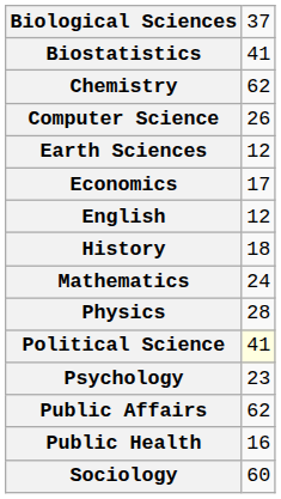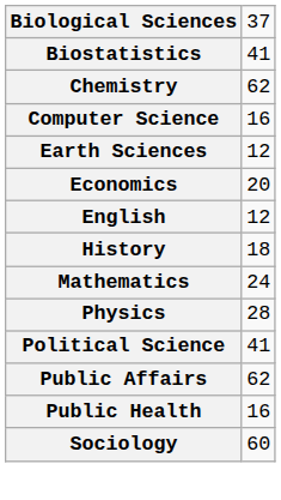Computer Science | column 2: 26 -> 16
Economics | column 2: 17 -> 20
Political Science | column 2: lightyellow background -> no background
- row: Psychology | 23
